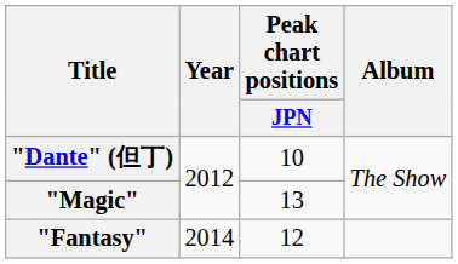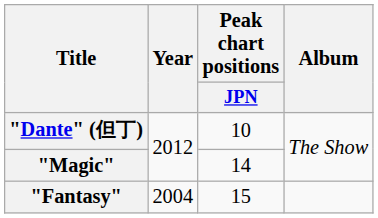"Magic" | Peak chart positions / JPN: 13 -> 14
"Fantasy" | Year: 2014 -> 2004
"Fantasy" | Peak chart positions / JPN: 12 -> 15
